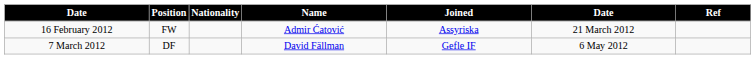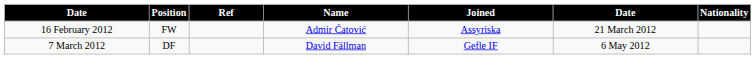columns swapped: Nationality <-> Ref
